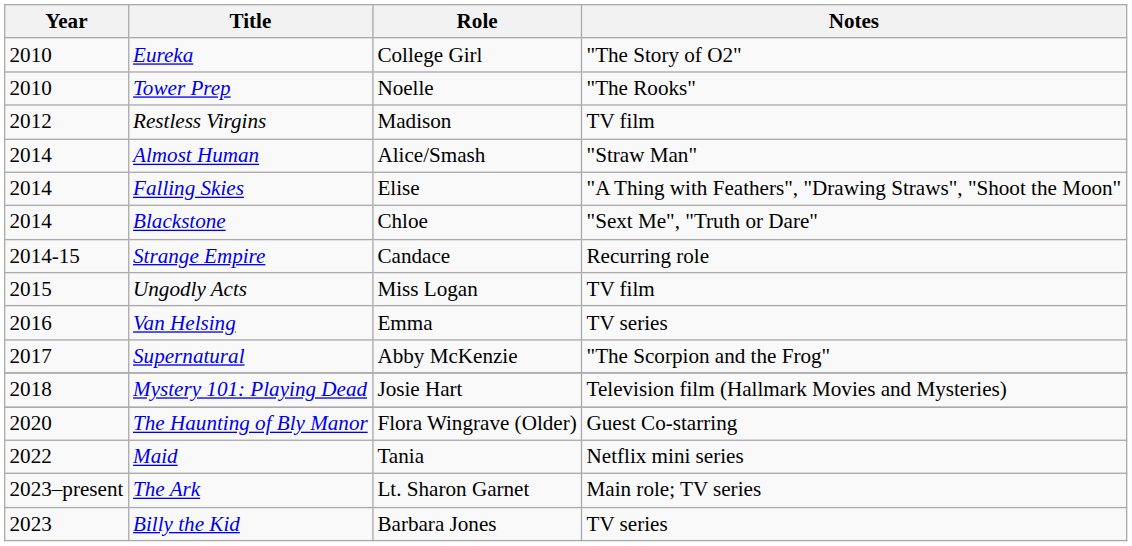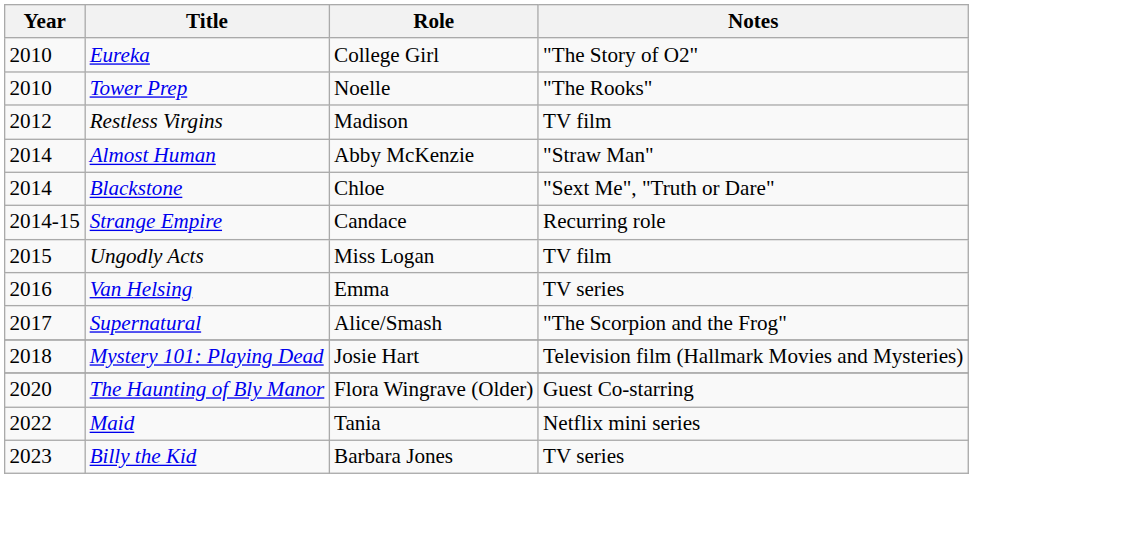Almost Human | Role: Alice/Smash -> Abby McKenzie
- row: 2014 | Falling Skies | Elise | "A Thing with Feathers", "Drawing Straws", "Shoot the Moon"
Supernatural | Role: Abby McKenzie -> Alice/Smash
- row: 2023–present | The Ark | Lt. Sharon Garnet | Main role; TV series
